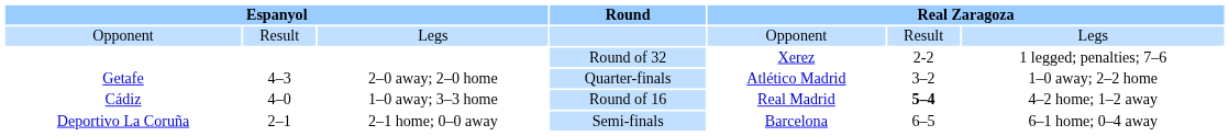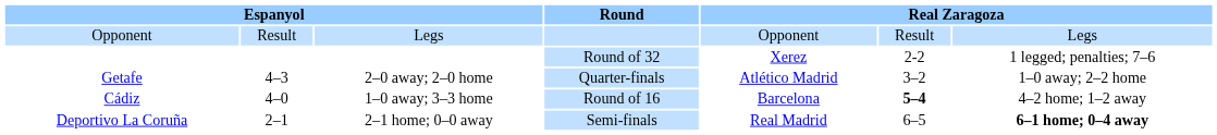Cádiz | column 5: Real Madrid -> Barcelona
Deportivo La Coruña | column 5: Barcelona -> Real Madrid
Deportivo La Coruña | column 7: normal -> bold
